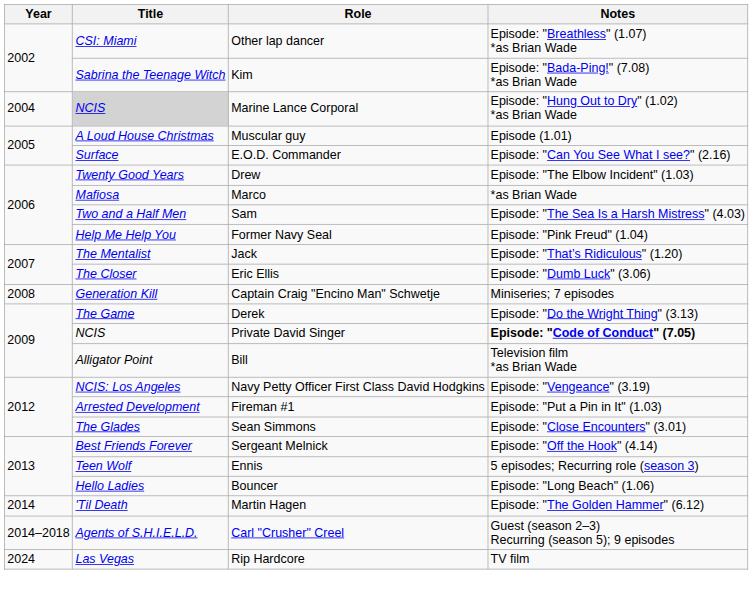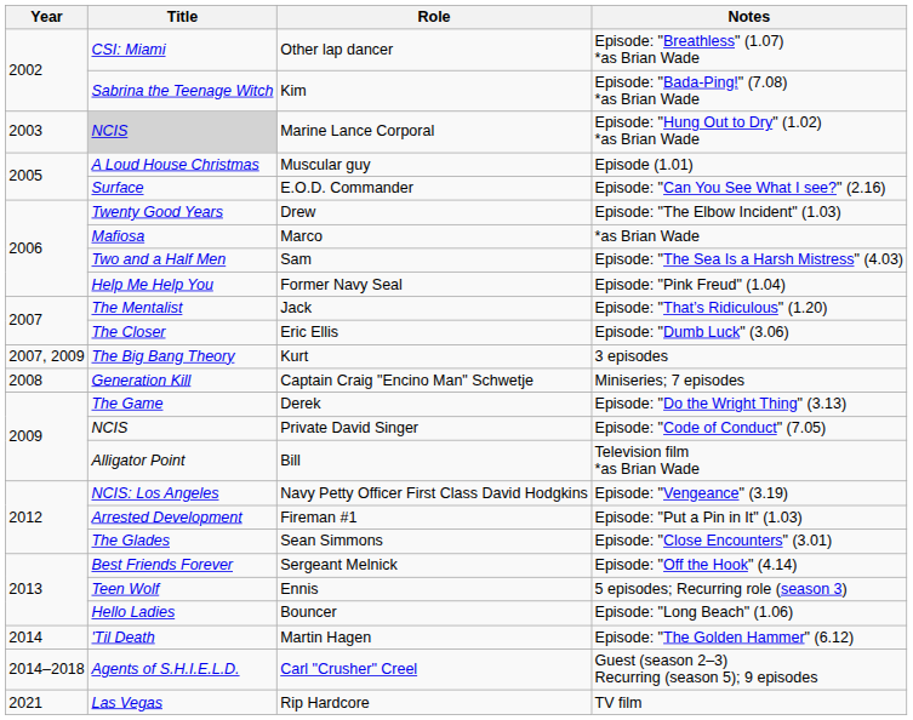Marine Lance Corporal | Year: 2004 -> 2003
+ row: 2007, 2009 | The Big Bang Theory | Kurt | 3 episodes
Private David Singer | Notes: bold -> normal
Rip Hardcore | Year: 2024 -> 2021
